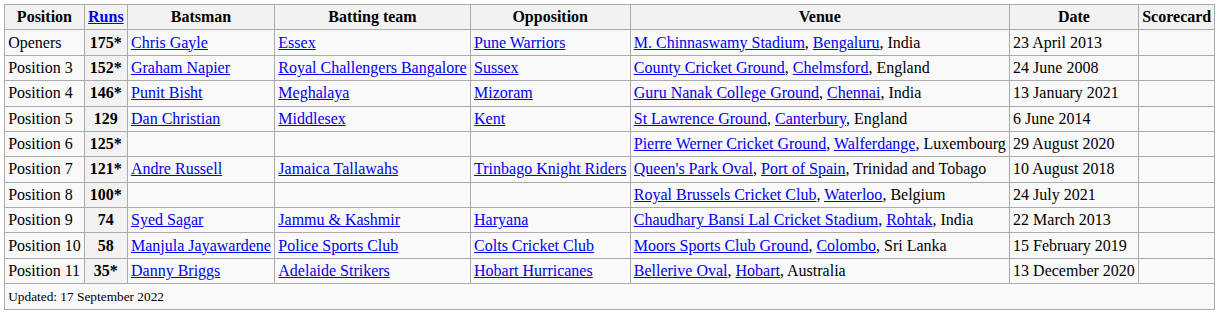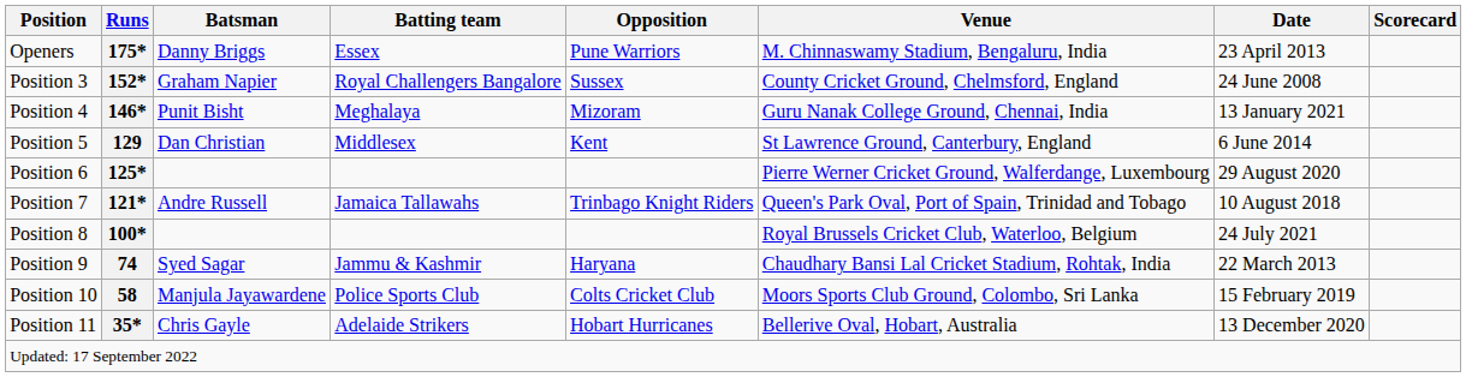175* | Batsman: Chris Gayle -> Danny Briggs
35* | Batsman: Danny Briggs -> Chris Gayle
